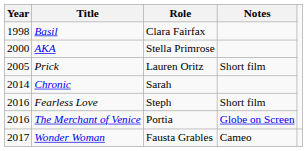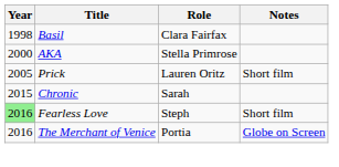Chronic | Year: 2014 -> 2015
Fearless Love | Year: no background -> lightgreen background
- row: 2017 | Wonder Woman | Fausta Grables | Cameo
